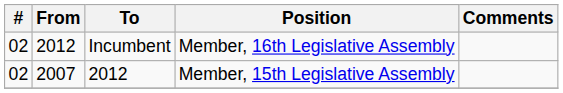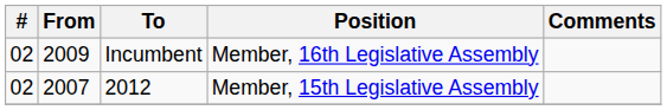Incumbent | From: 2012 -> 2009
